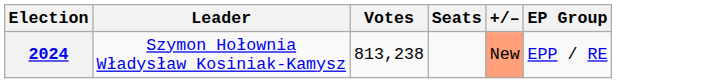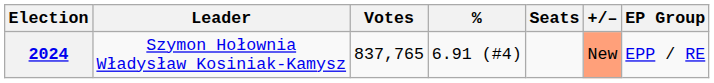+ column: % | 6.91 (#4)
2024 | Votes: 813,238 -> 837,765
